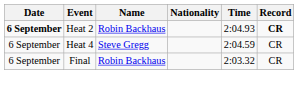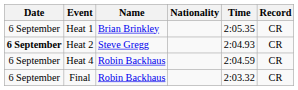+ row: 6 September | Heat 1 | Brian Brinkley | 2:05.35 | CR
Heat 2 | Name: Robin Backhaus -> Steve Gregg
Heat 2 | Record: bold -> normal
Heat 4 | Name: Steve Gregg -> Robin Backhaus
